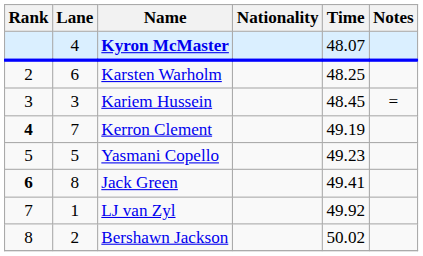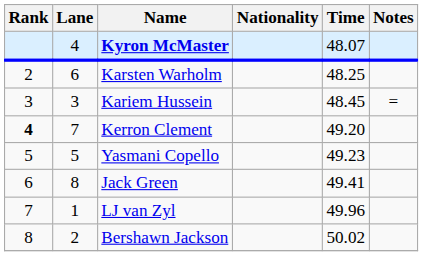Kerron Clement | Time: 49.19 -> 49.20
Jack Green | Rank: bold -> normal
LJ van Zyl | Time: 49.92 -> 49.96
